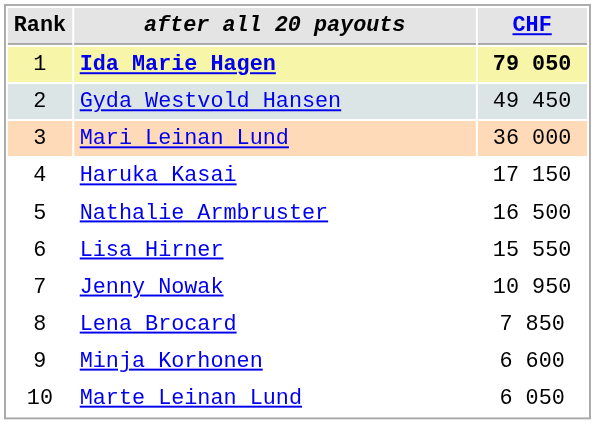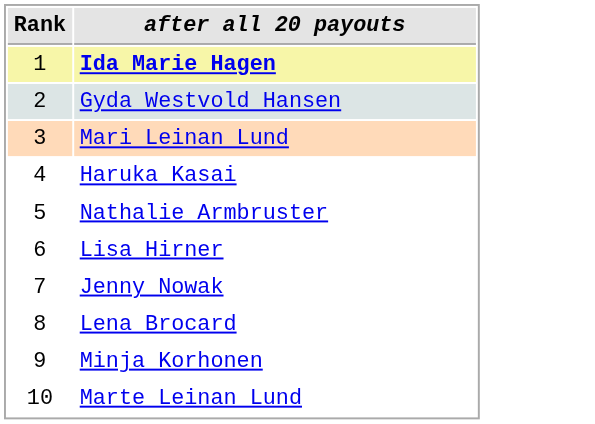- column: CHF | 79 050 | 49 450 | 36 000 | 17 150 | 16 500 | 15 550 | 10 950 | 7 850 | 6 600 | 6 050
